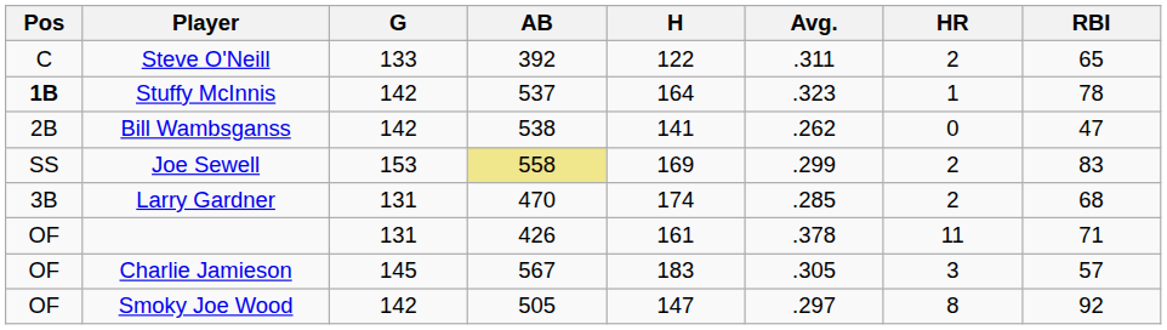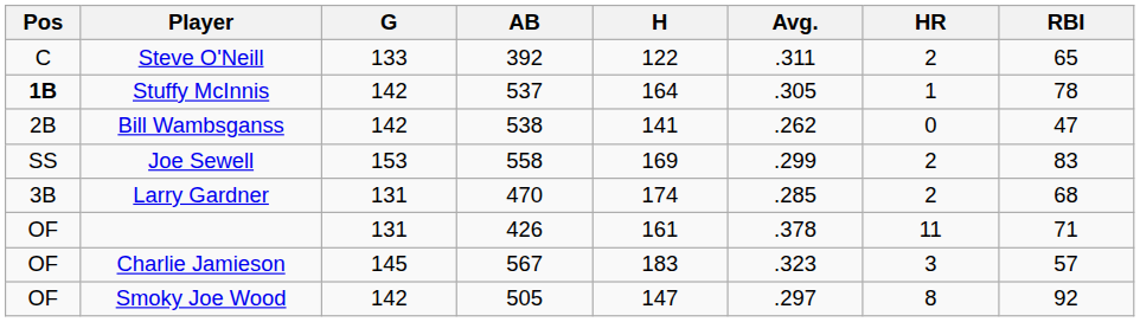Stuffy McInnis | Avg.: .323 -> .305
Joe Sewell | AB: khaki background -> no background
Charlie Jamieson | Avg.: .305 -> .323
